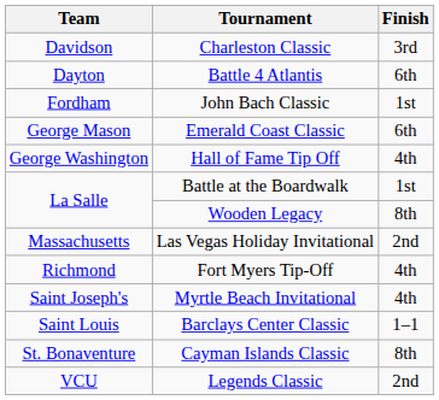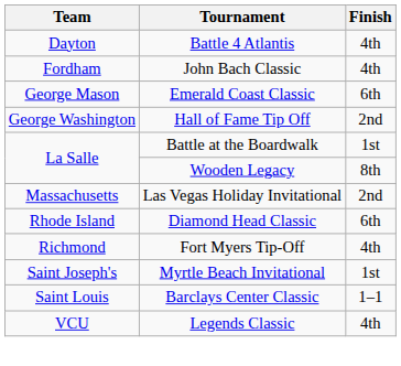- row: Davidson | Charleston Classic | 3rd
Battle 4 Atlantis | Finish: 6th -> 4th
John Bach Classic | Finish: 1st -> 4th
Hall of Fame Tip Off | Finish: 4th -> 2nd
+ row: Rhode Island | Diamond Head Classic | 6th
Myrtle Beach Invitational | Finish: 4th -> 1st
- row: St. Bonaventure | Cayman Islands Classic | 8th
Legends Classic | Finish: 2nd -> 4th
